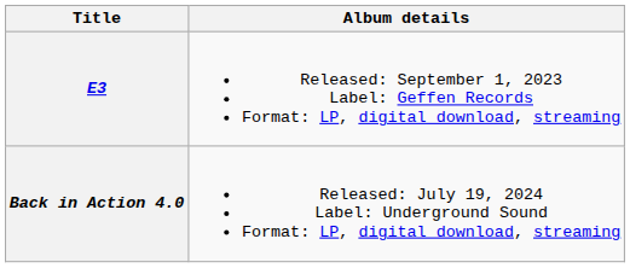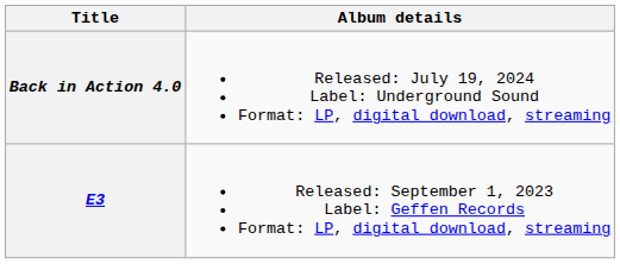rows swapped: E3 <-> Back in Action 4.0
